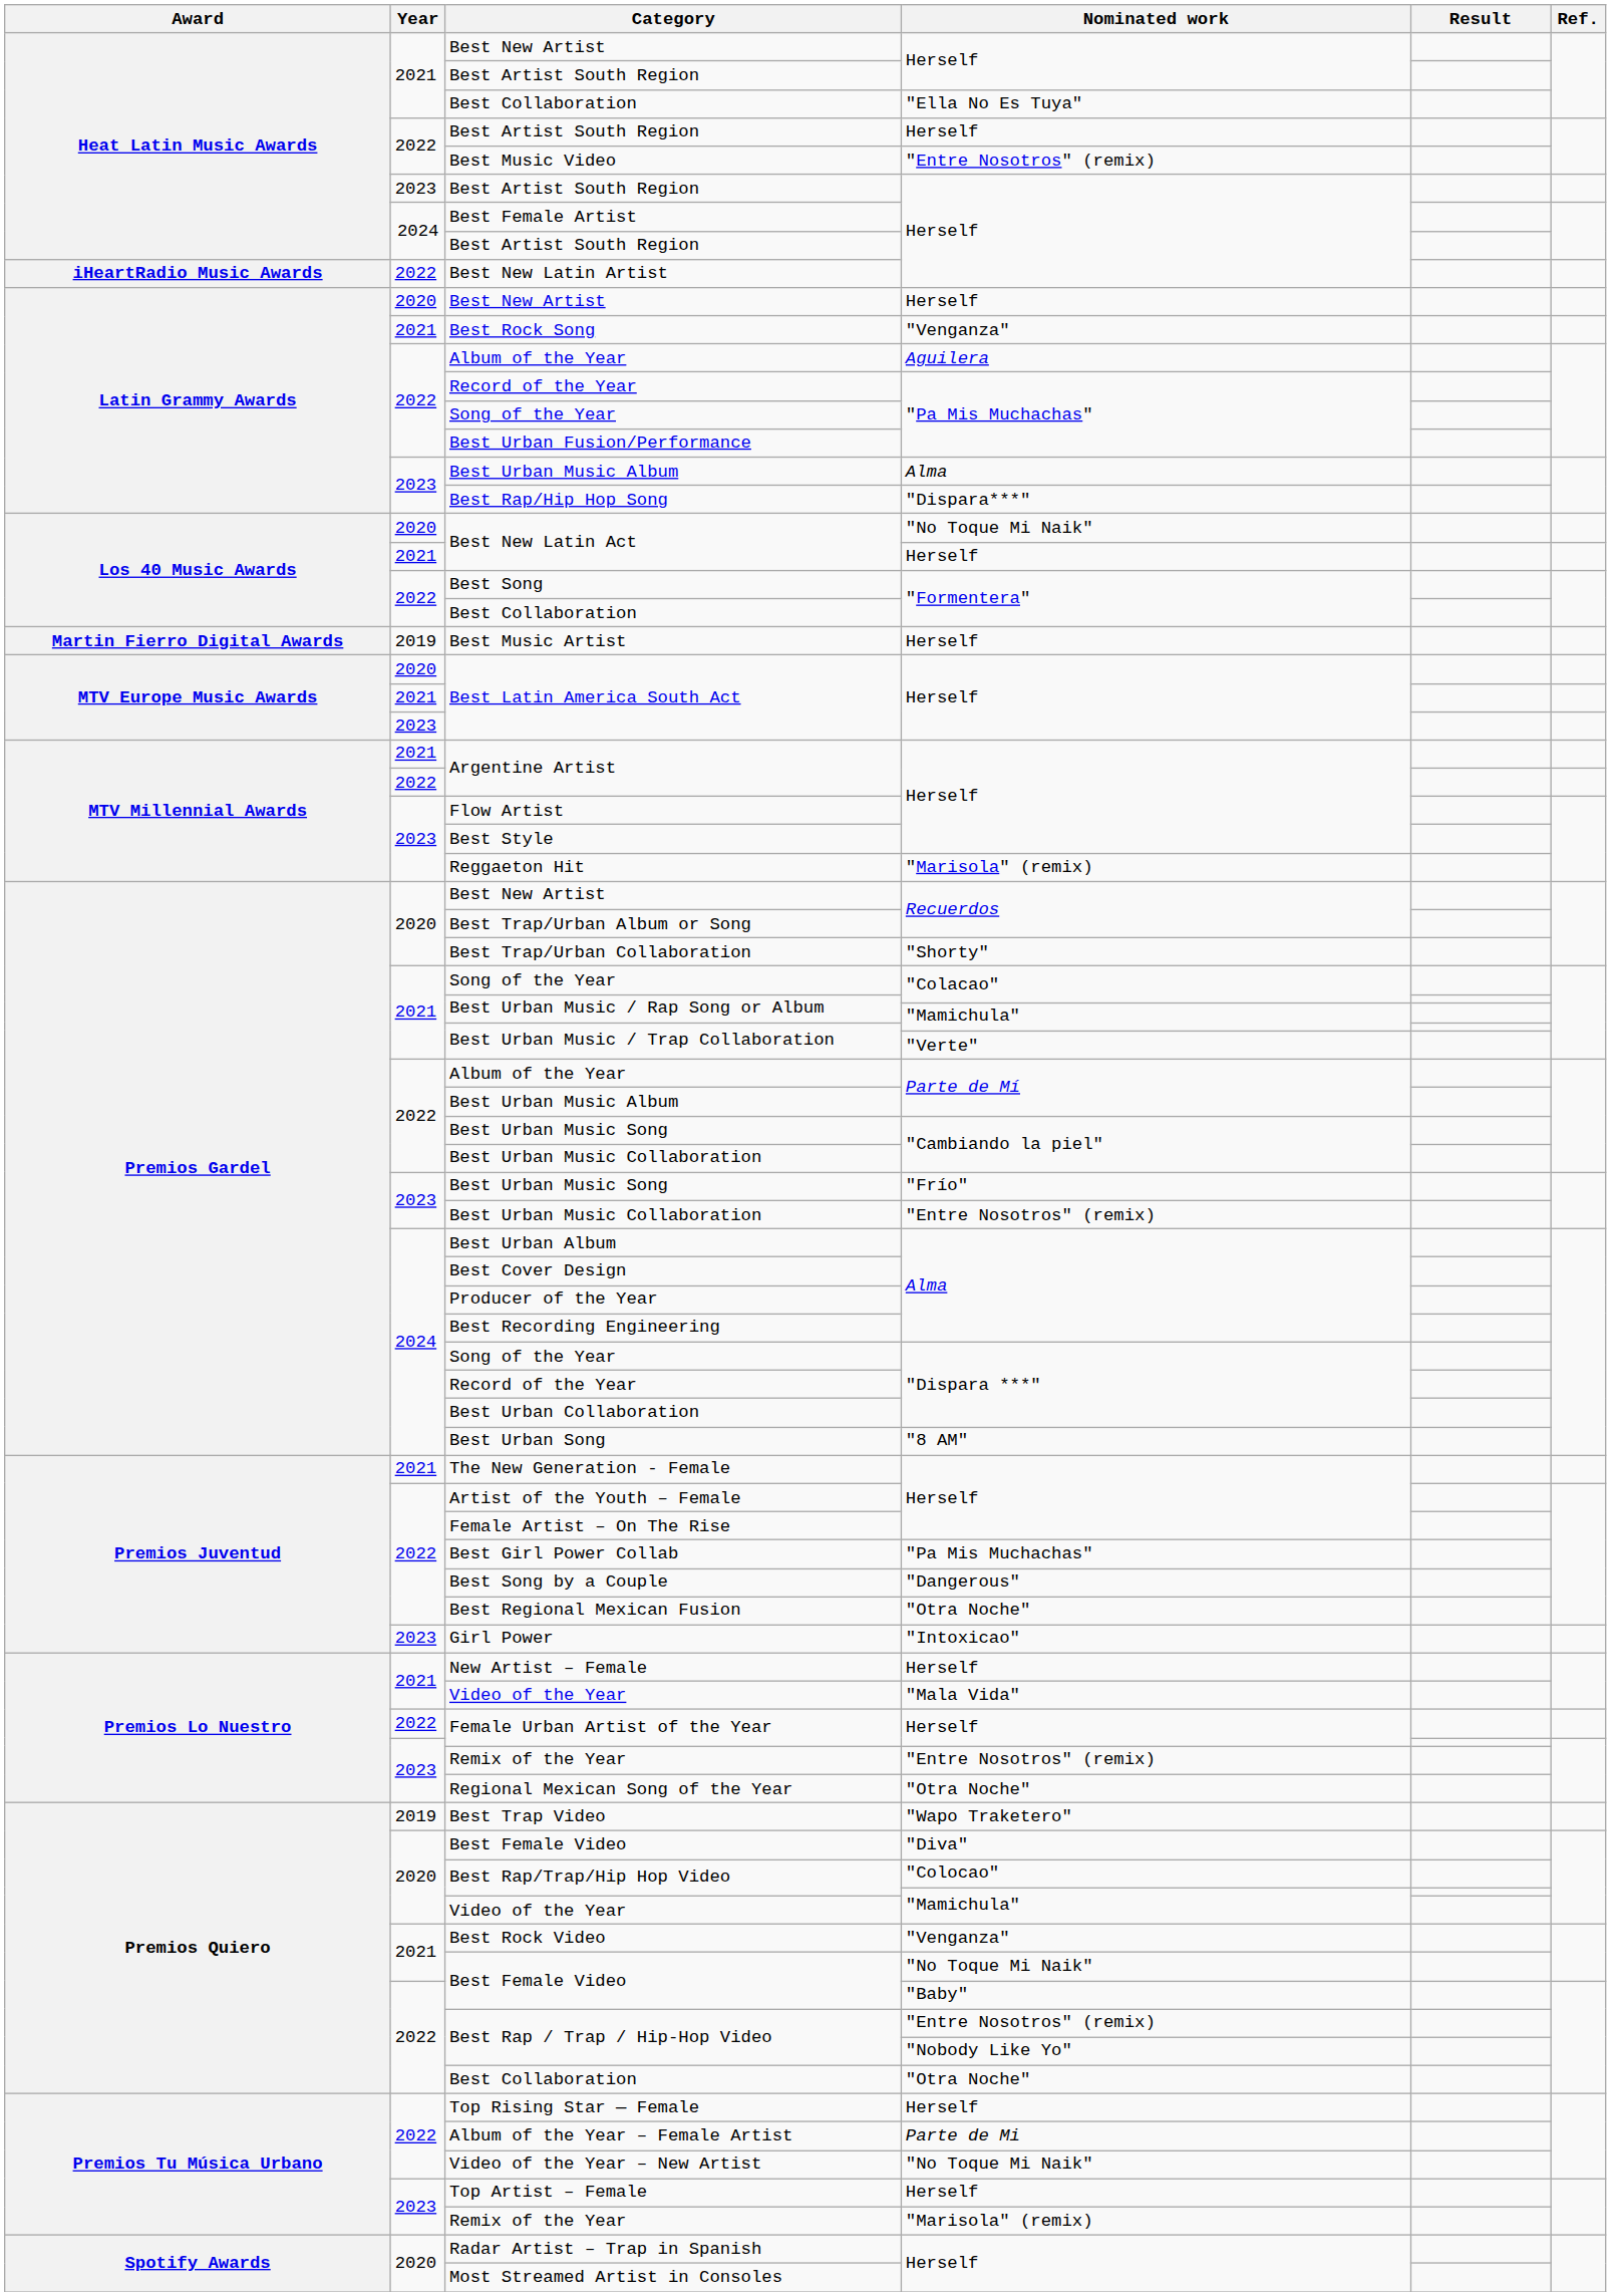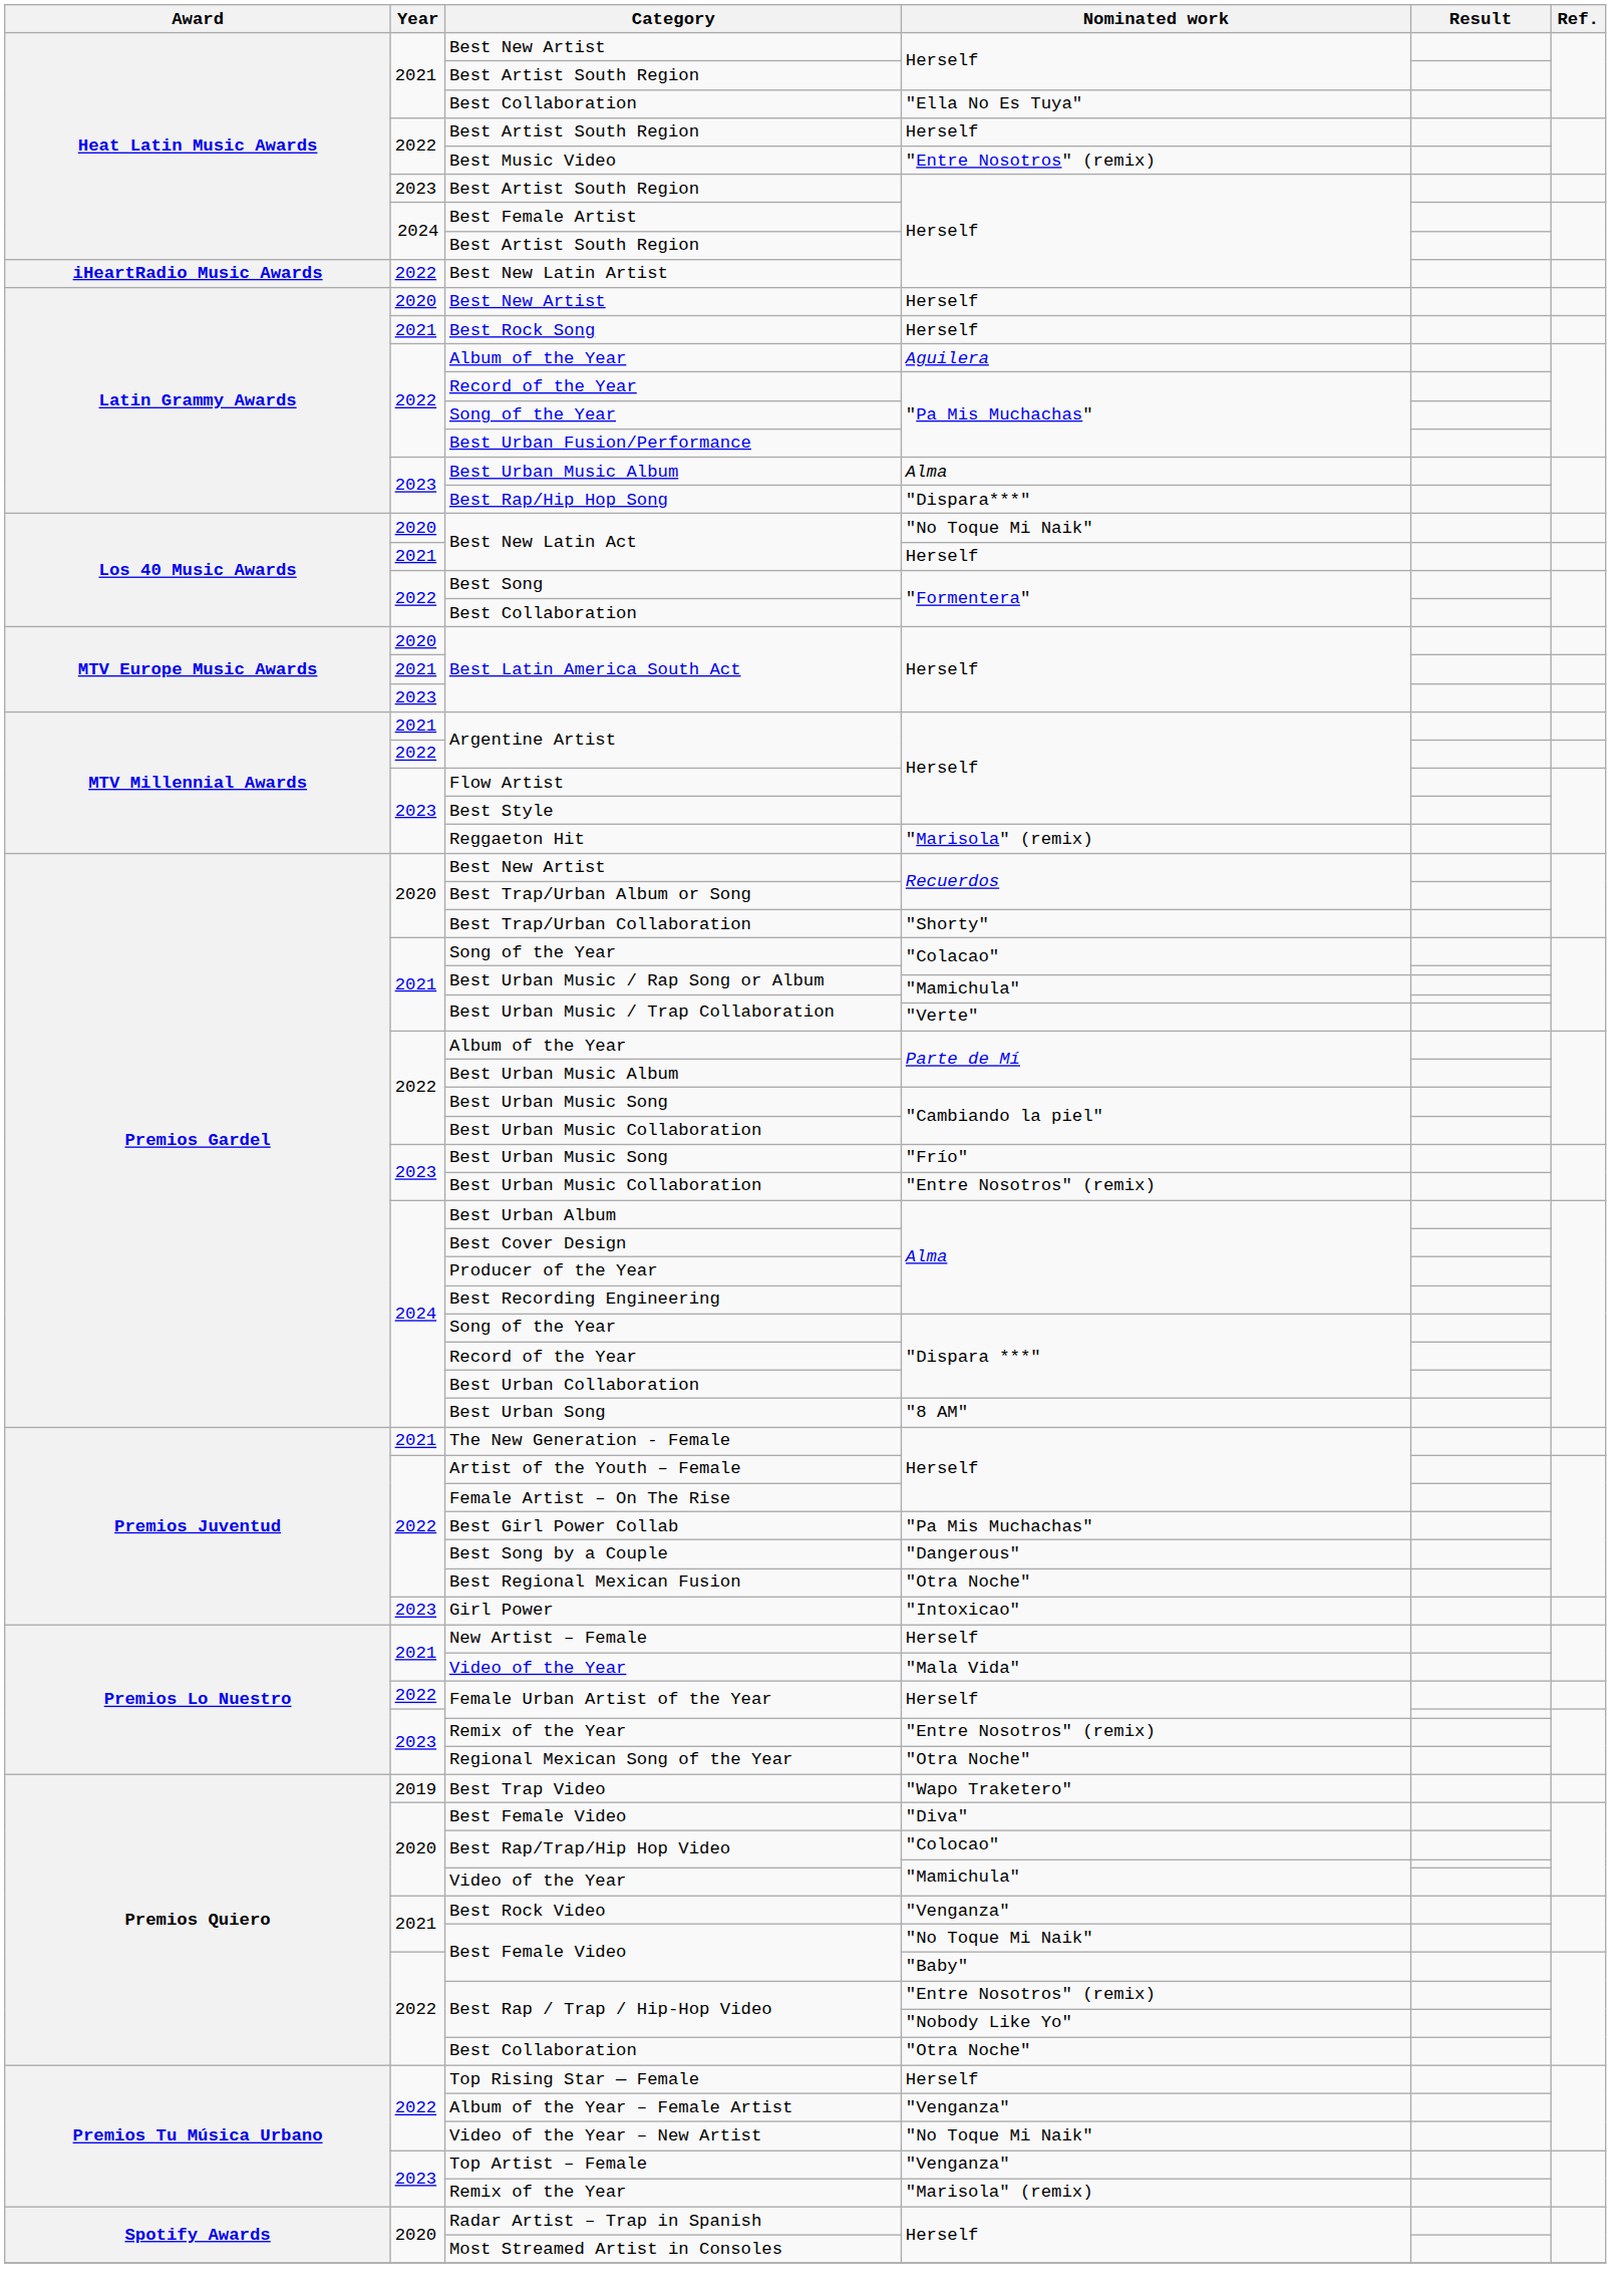Best Rock Song | Nominated work: "Venganza" -> Herself
- row: Martin Fierro Digital Awards | 2019 | Best Music Artist | Herself
Album of the Year – Female Artist | Nominated work: Parte de Mi -> "Venganza"
Top Artist – Female | Nominated work: Herself -> "Venganza"
